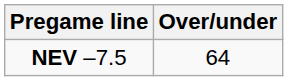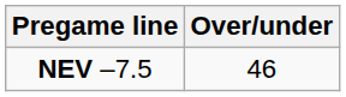NEV –7.5 | Over/under: 64 -> 46
